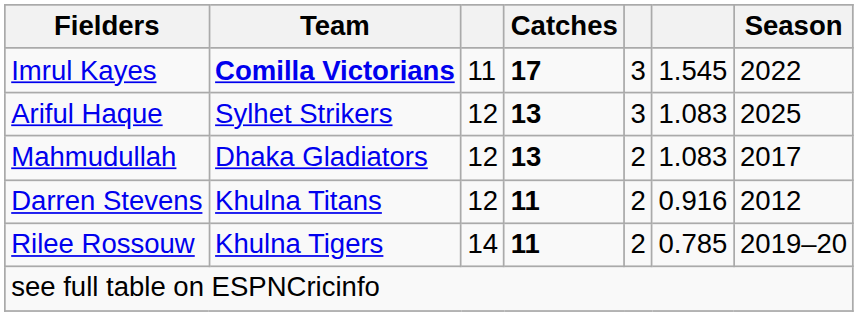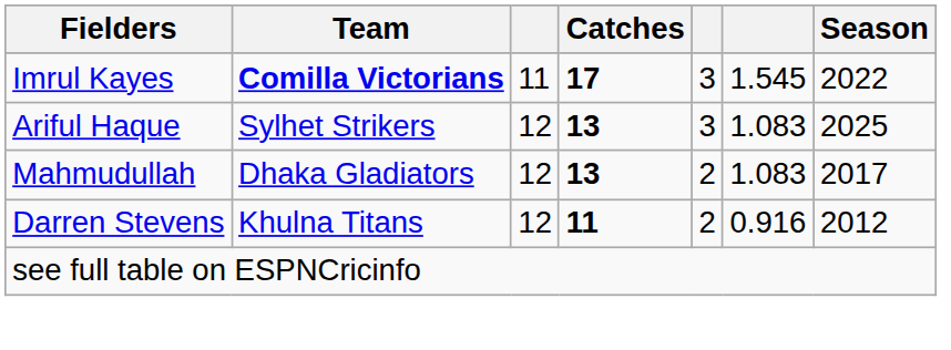- row: Rilee Rossouw | Khulna Tigers | 14 | 11 | 2 | 0.785 | 2019–20
